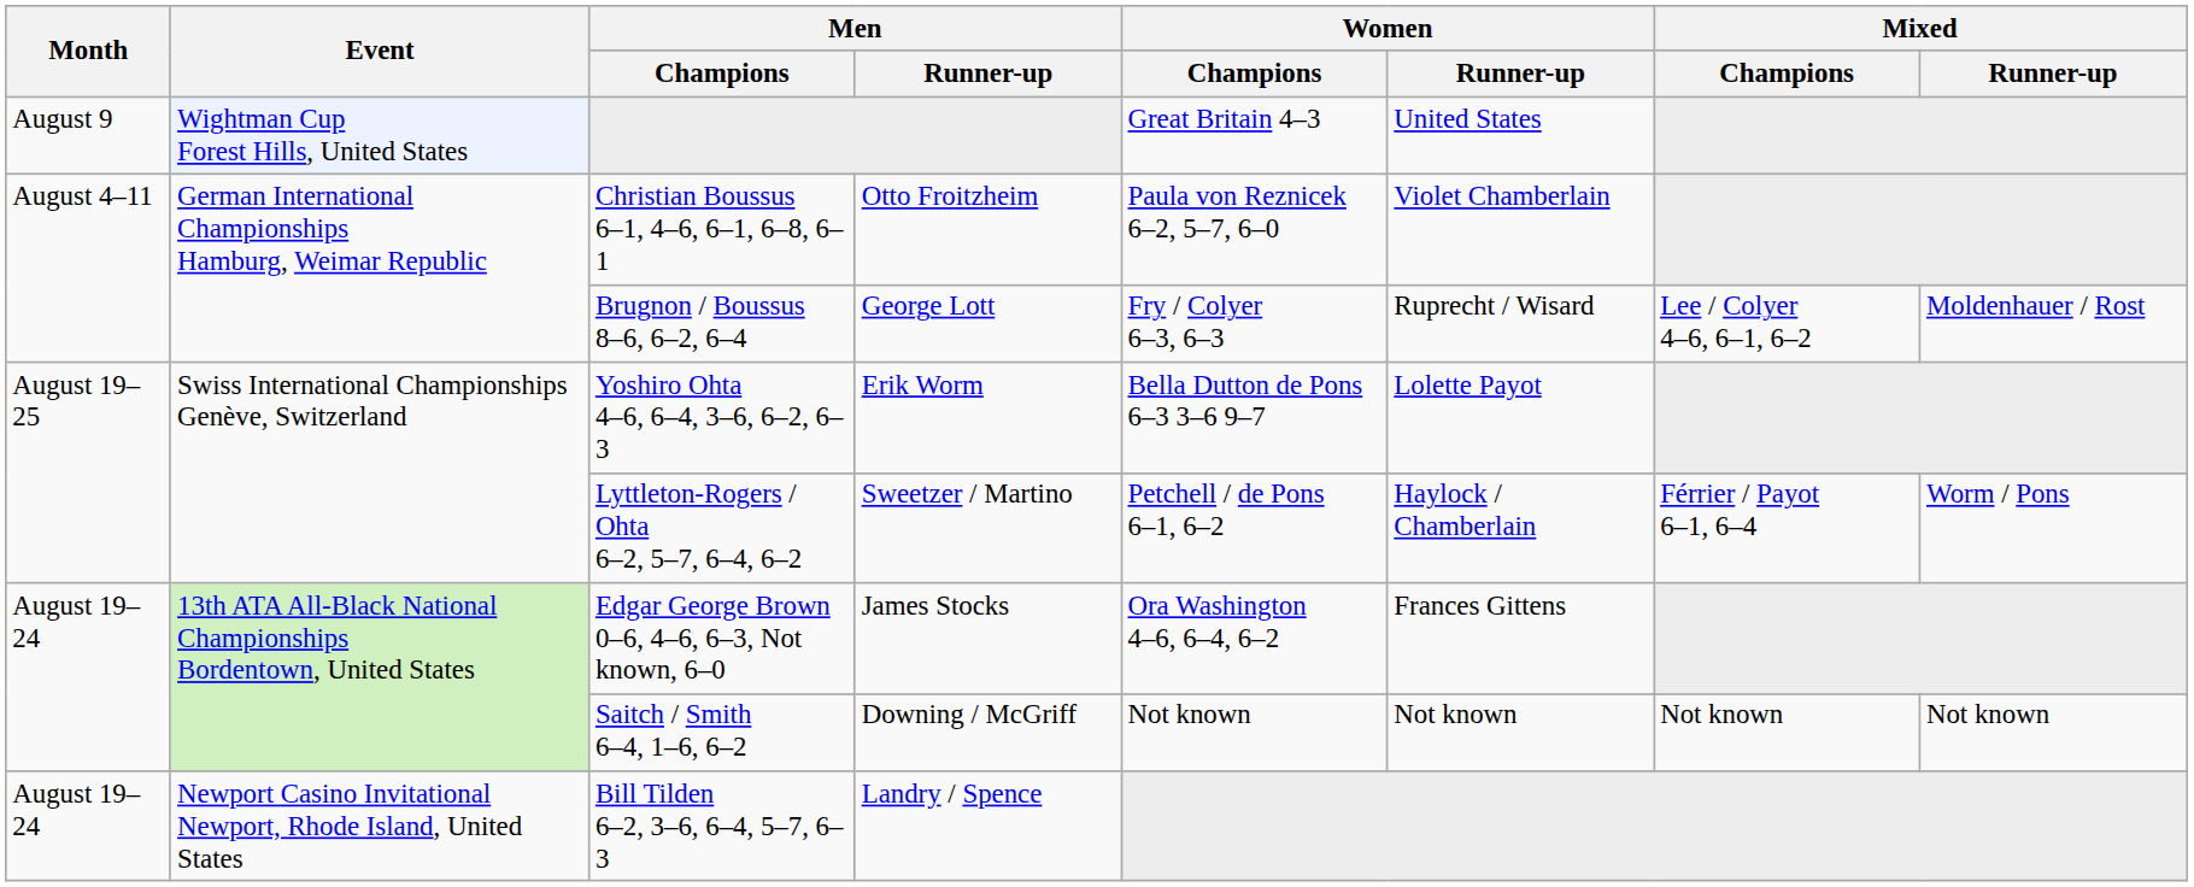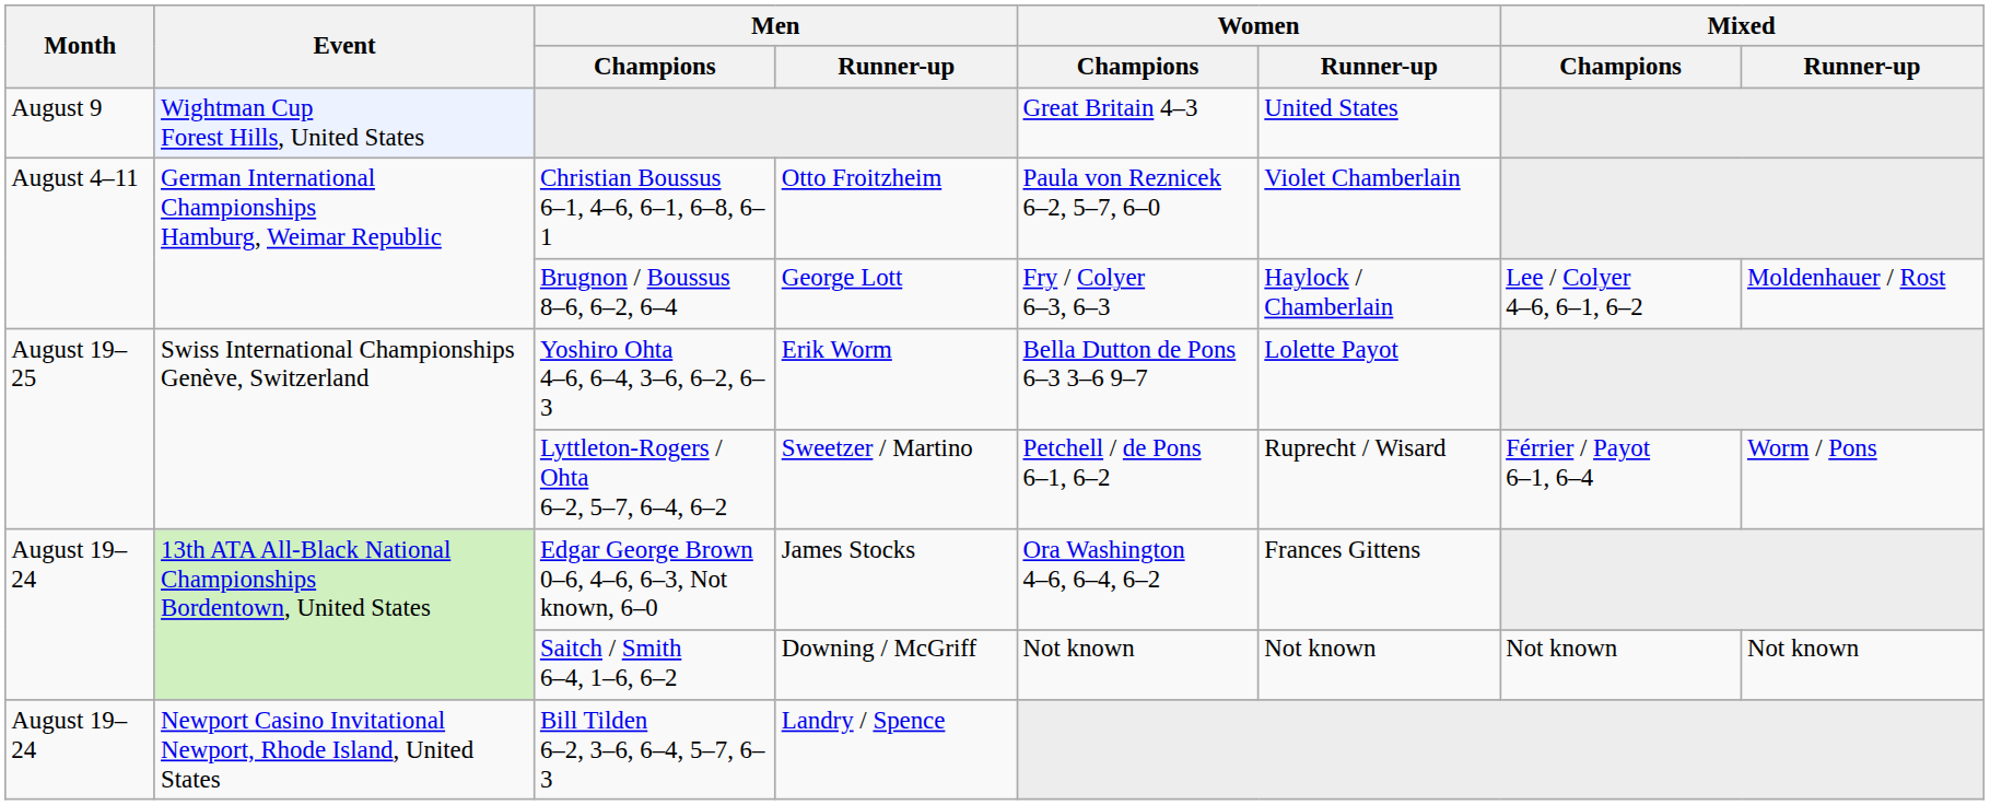Brugnon / Boussus 8–6, 6–2, 6–4 | Women / Runner-up: Ruprecht / Wisard -> Haylock / Chamberlain
Lyttleton-Rogers / Ohta 6–2, 5–7, 6–4, 6–2 | Women / Runner-up: Haylock / Chamberlain -> Ruprecht / Wisard
